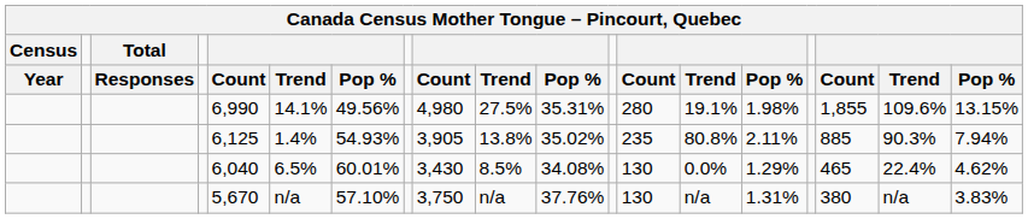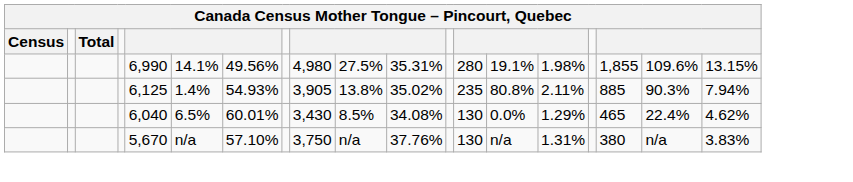- row: Year | Responses | Count | Trend | Pop % | Count | Trend | Pop % | Count | Trend | Pop % | Count | Trend | Pop %
